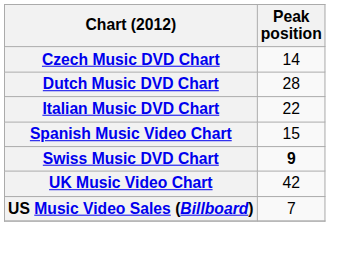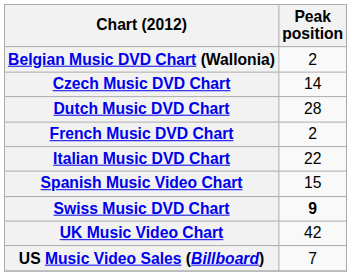+ row: Belgian Music DVD Chart (Wallonia) | 2
+ row: French Music DVD Chart | 2
